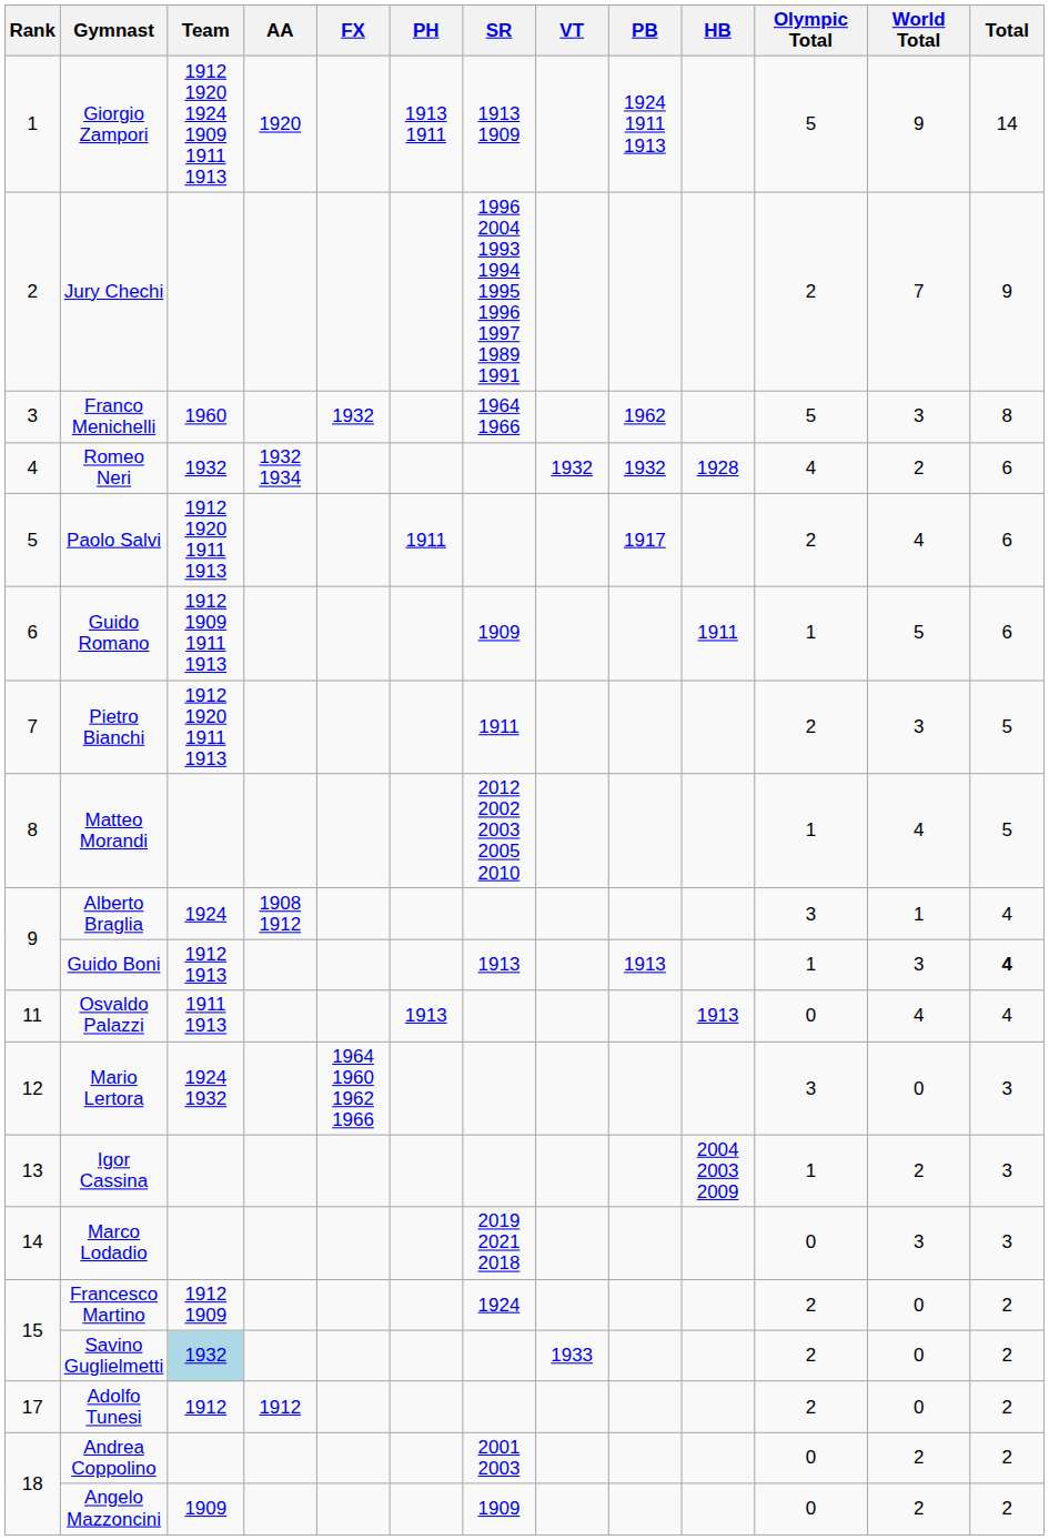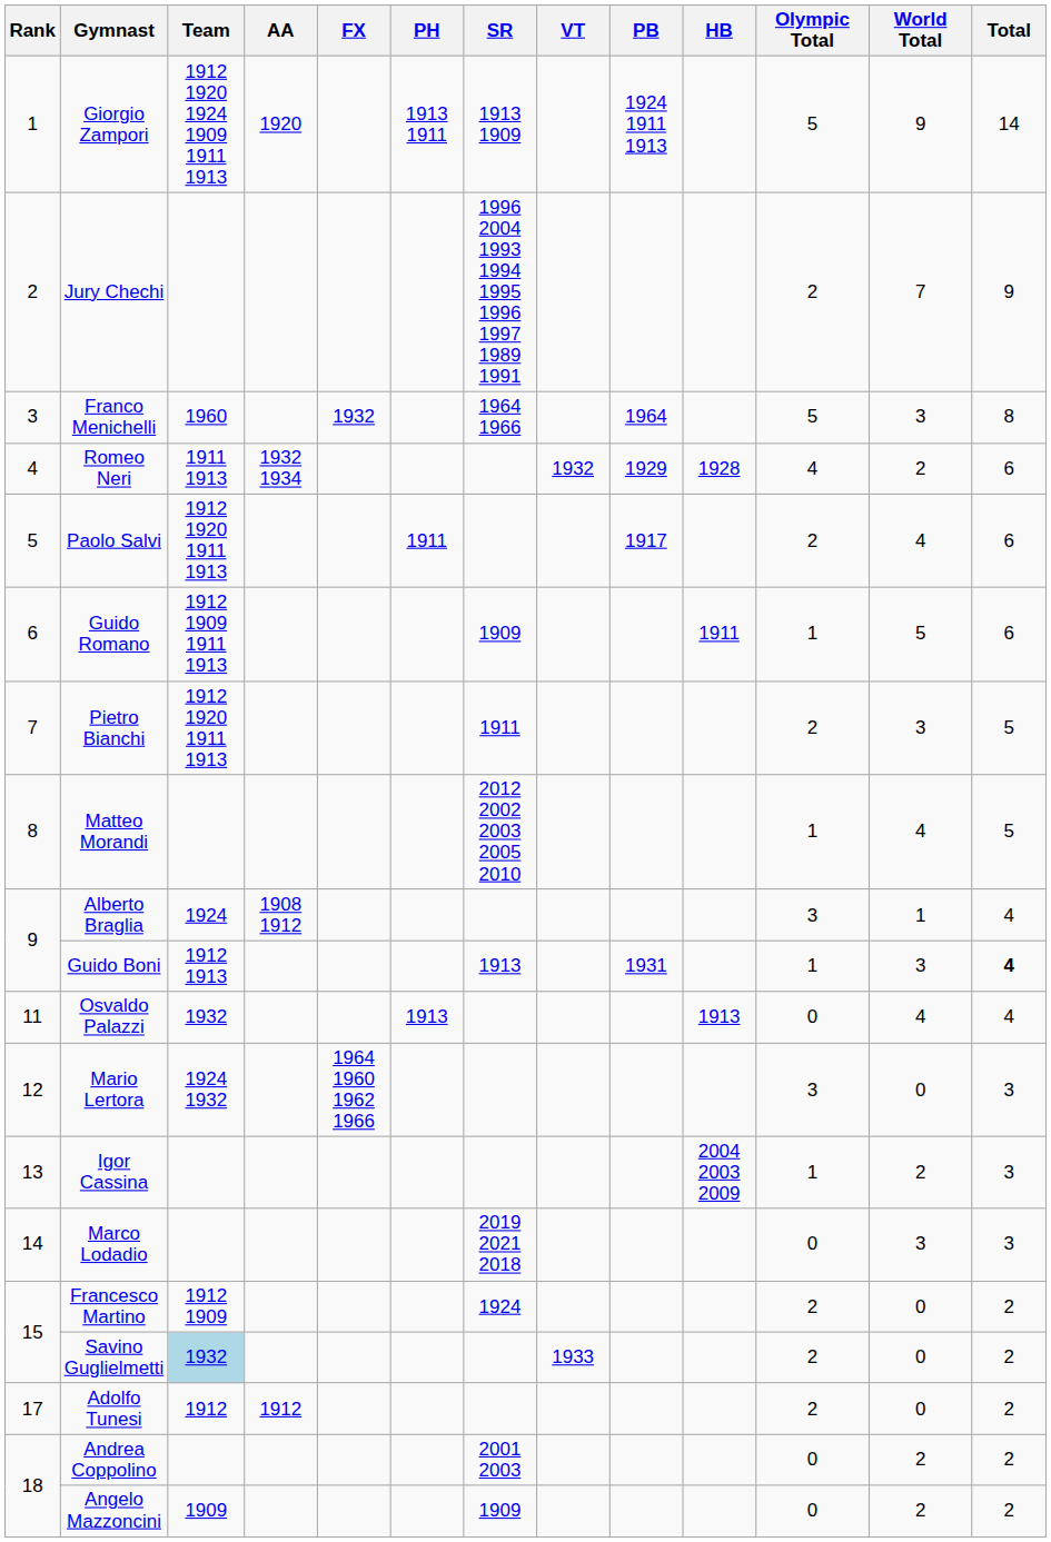Franco Menichelli | PB: 1962 -> 1964
Romeo Neri | Team: 1932 -> 1911 1913
Romeo Neri | PB: 1932 -> 1929
Guido Boni | PB: 1913 -> 1931
Osvaldo Palazzi | Team: 1911 1913 -> 1932
